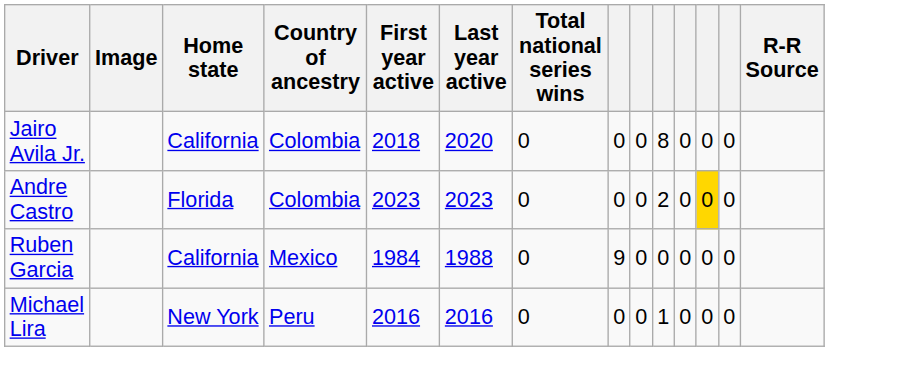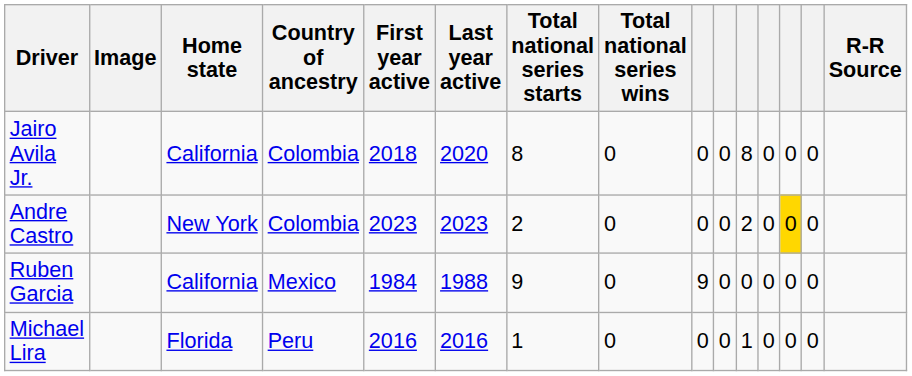+ column: Total national series starts | 8 | 2 | 9 | 1
Andre Castro | Home state: Florida -> New York
Michael Lira | Home state: New York -> Florida
